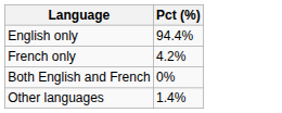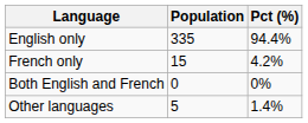+ column: Population | 335 | 15 | 0 | 5
